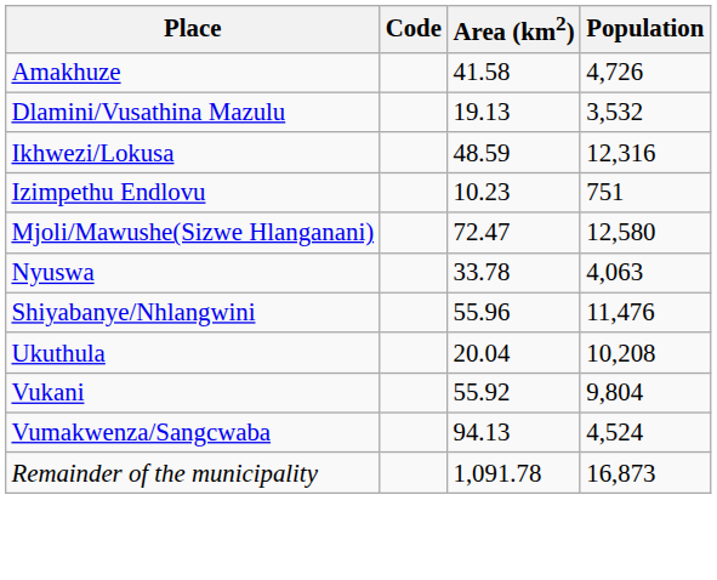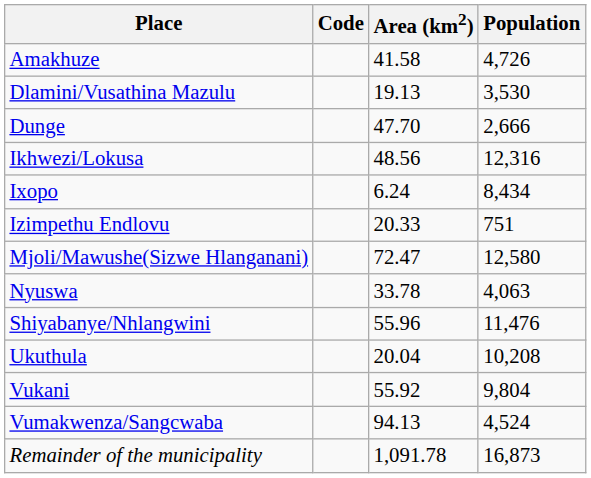Dlamini/Vusathina Mazulu | Population: 3,532 -> 3,530
+ row: Dunge | 47.70 | 2,666
Ikhwezi/Lokusa | Area (km2): 48.59 -> 48.56
+ row: Ixopo | 6.24 | 8,434
Izimpethu Endlovu | Area (km2): 10.23 -> 20.33
